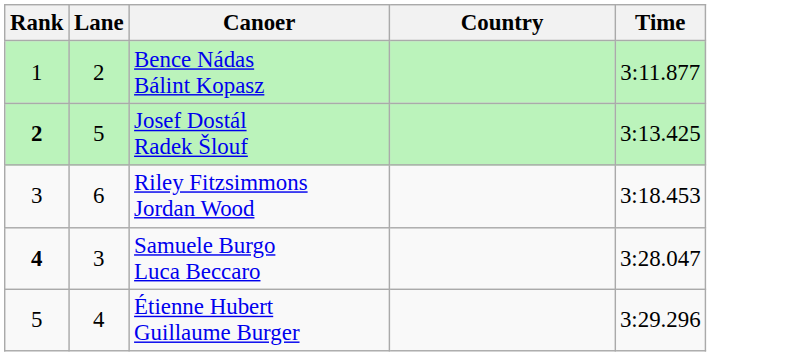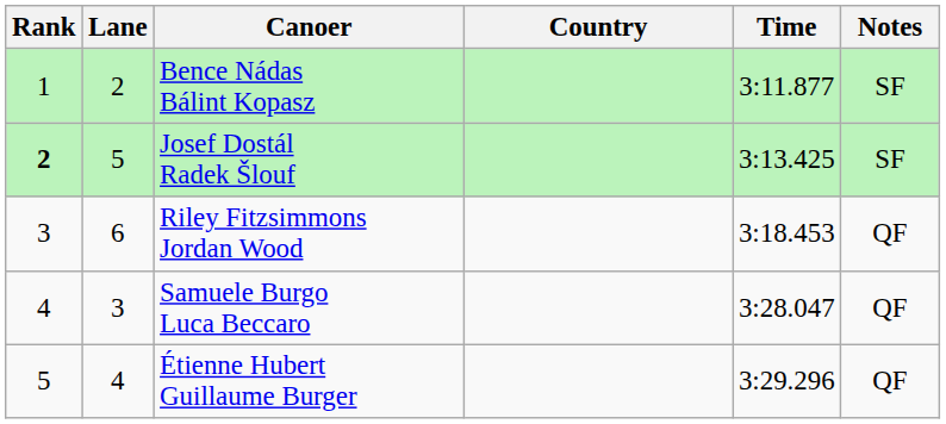+ column: Notes | SF | SF | QF | QF | QF
Samuele Burgo Luca Beccaro | Rank: bold -> normal
